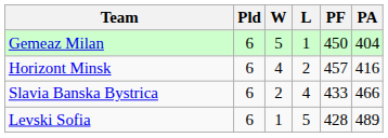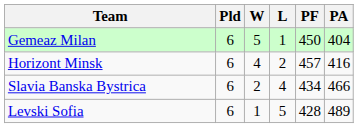Slavia Banska Bystrica | PF: 433 -> 434
